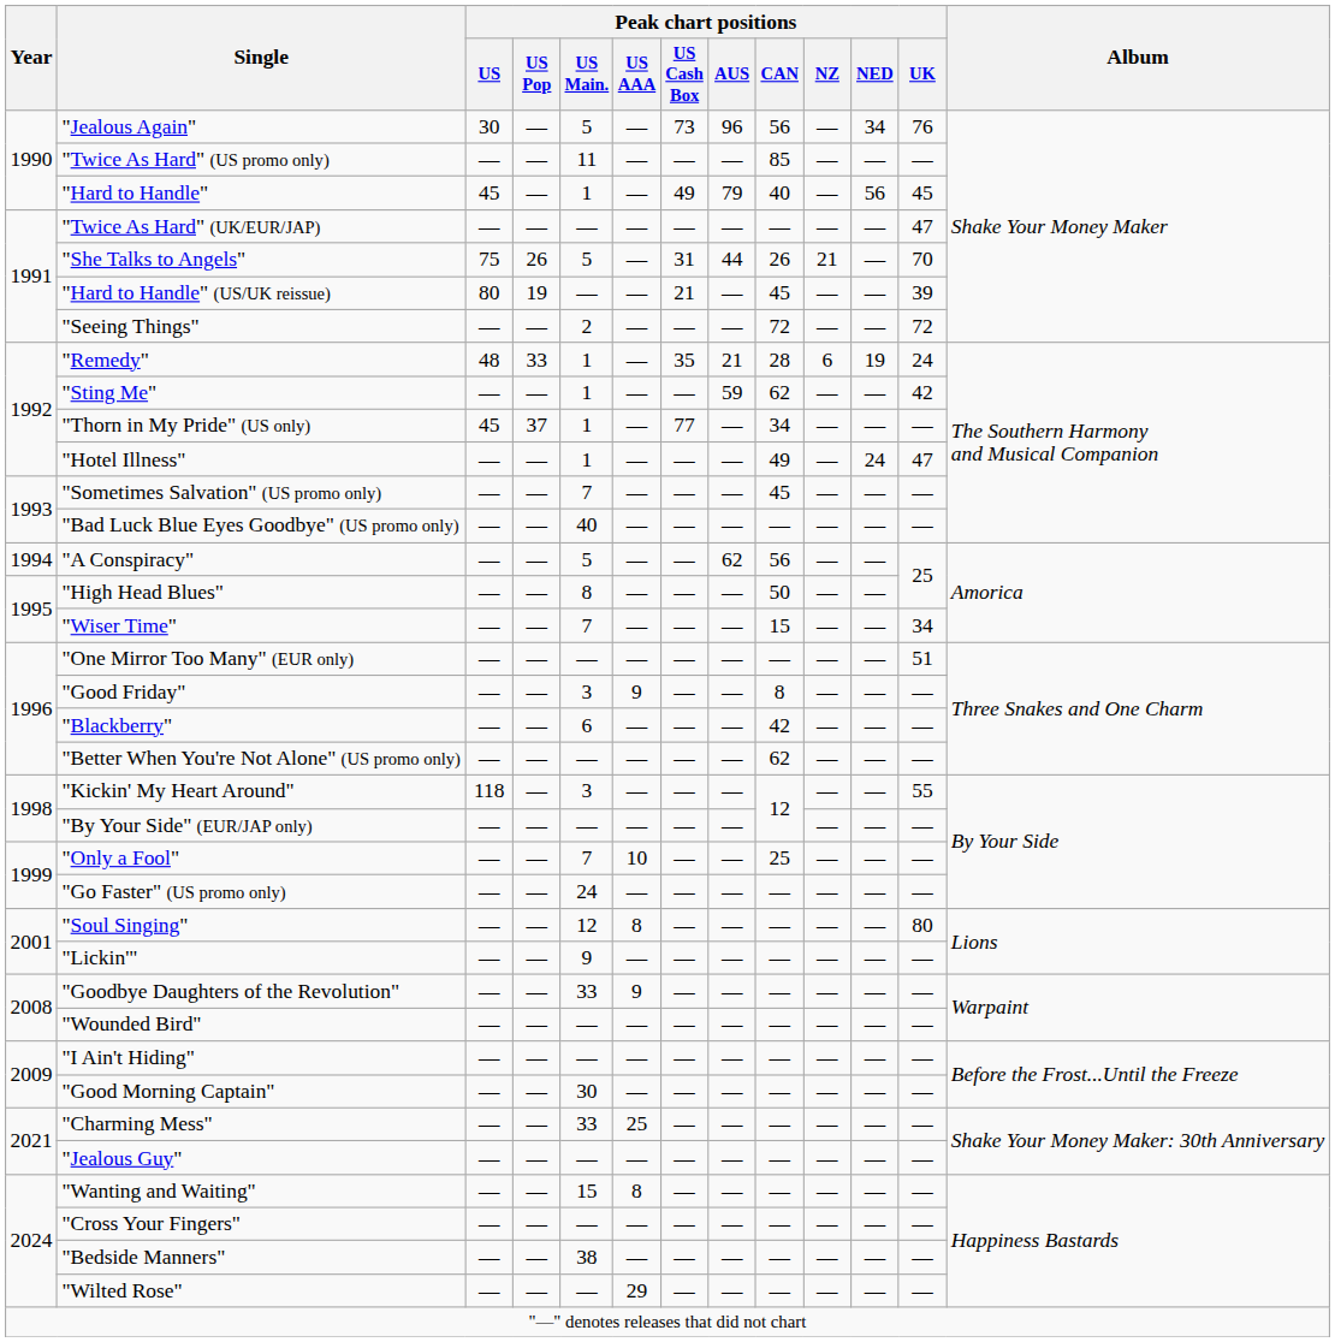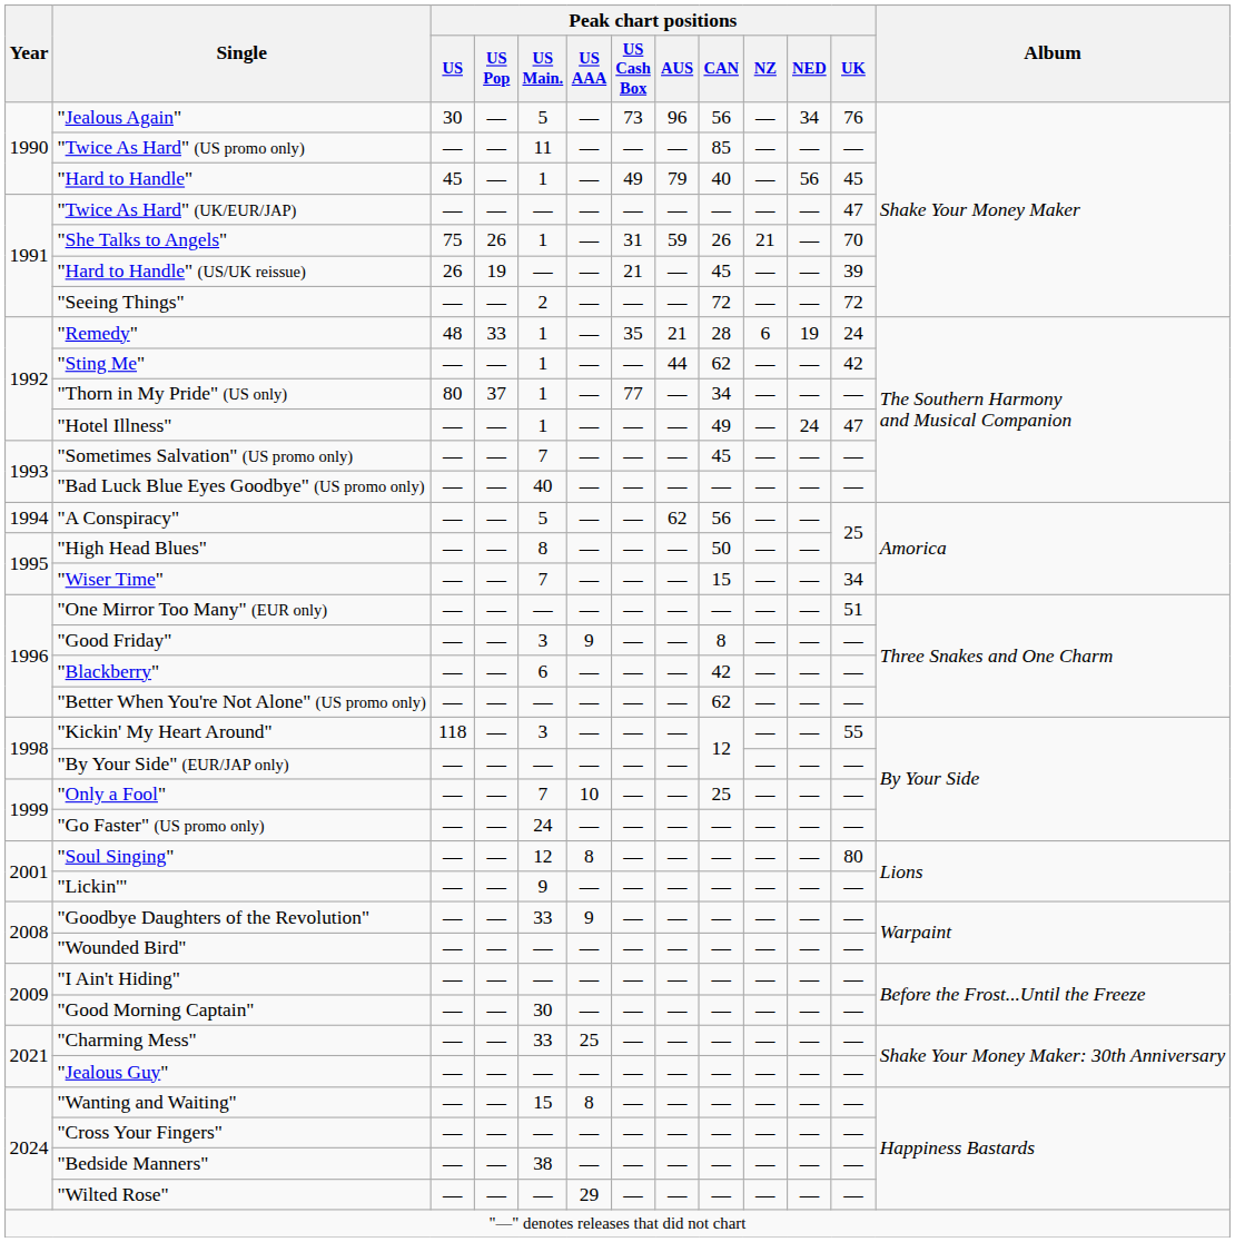"She Talks to Angels" | Peak chart positions / US Main.: 5 -> 1
"She Talks to Angels" | Peak chart positions / AUS: 44 -> 59
"Hard to Handle" (US/UK reissue) | Peak chart positions / US: 80 -> 26
"Sting Me" | Peak chart positions / AUS: 59 -> 44
"Thorn in My Pride" (US only) | Peak chart positions / US: 45 -> 80
